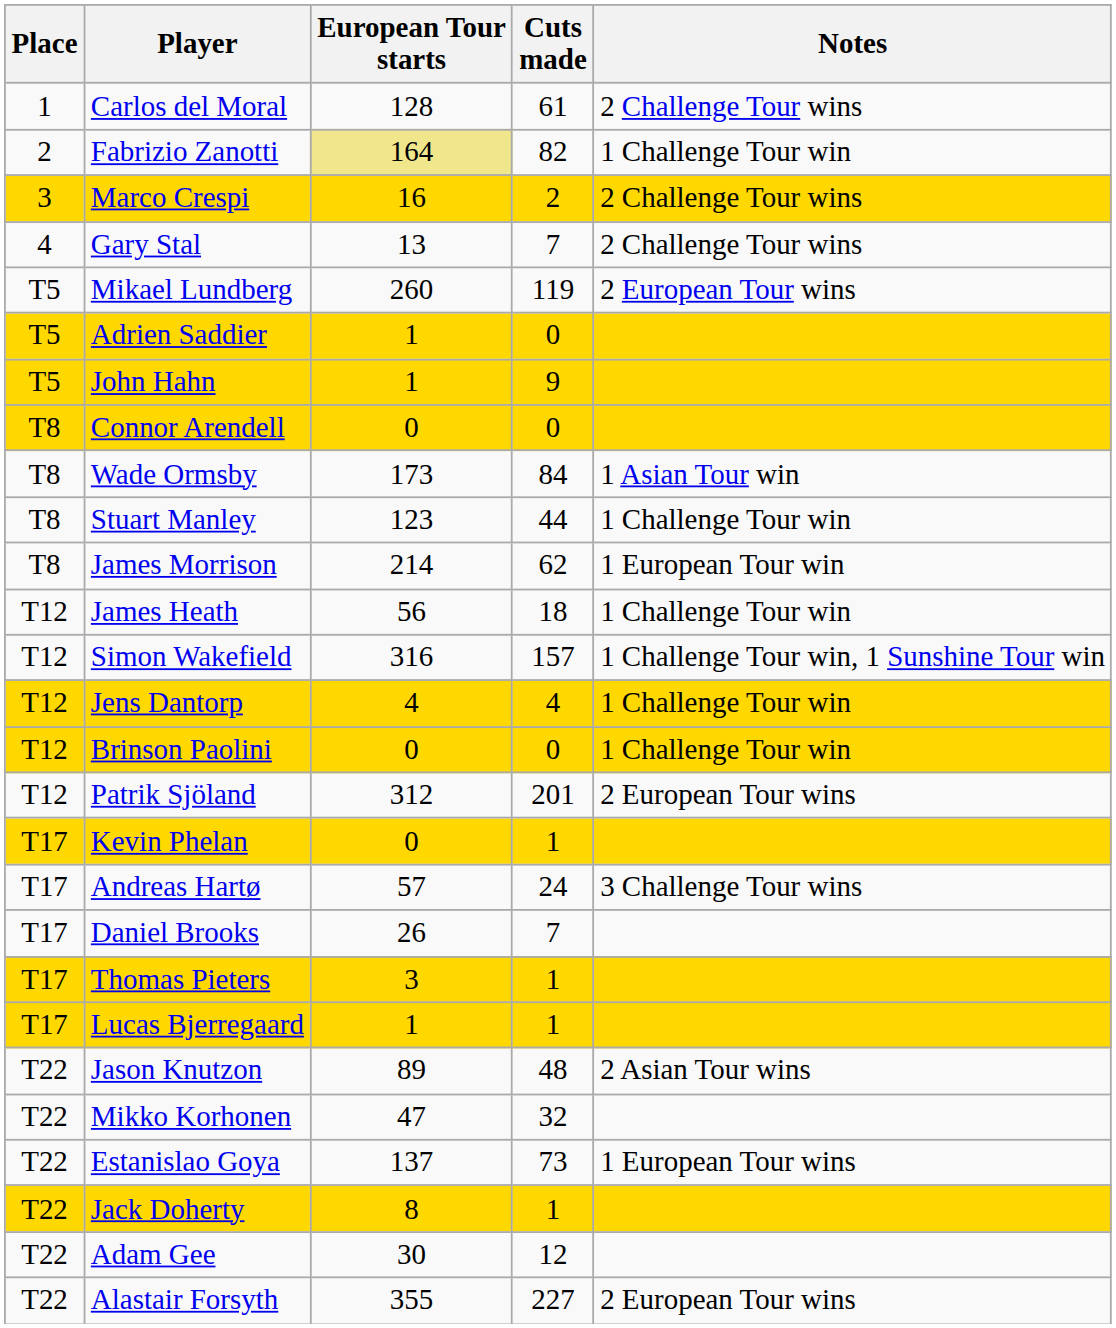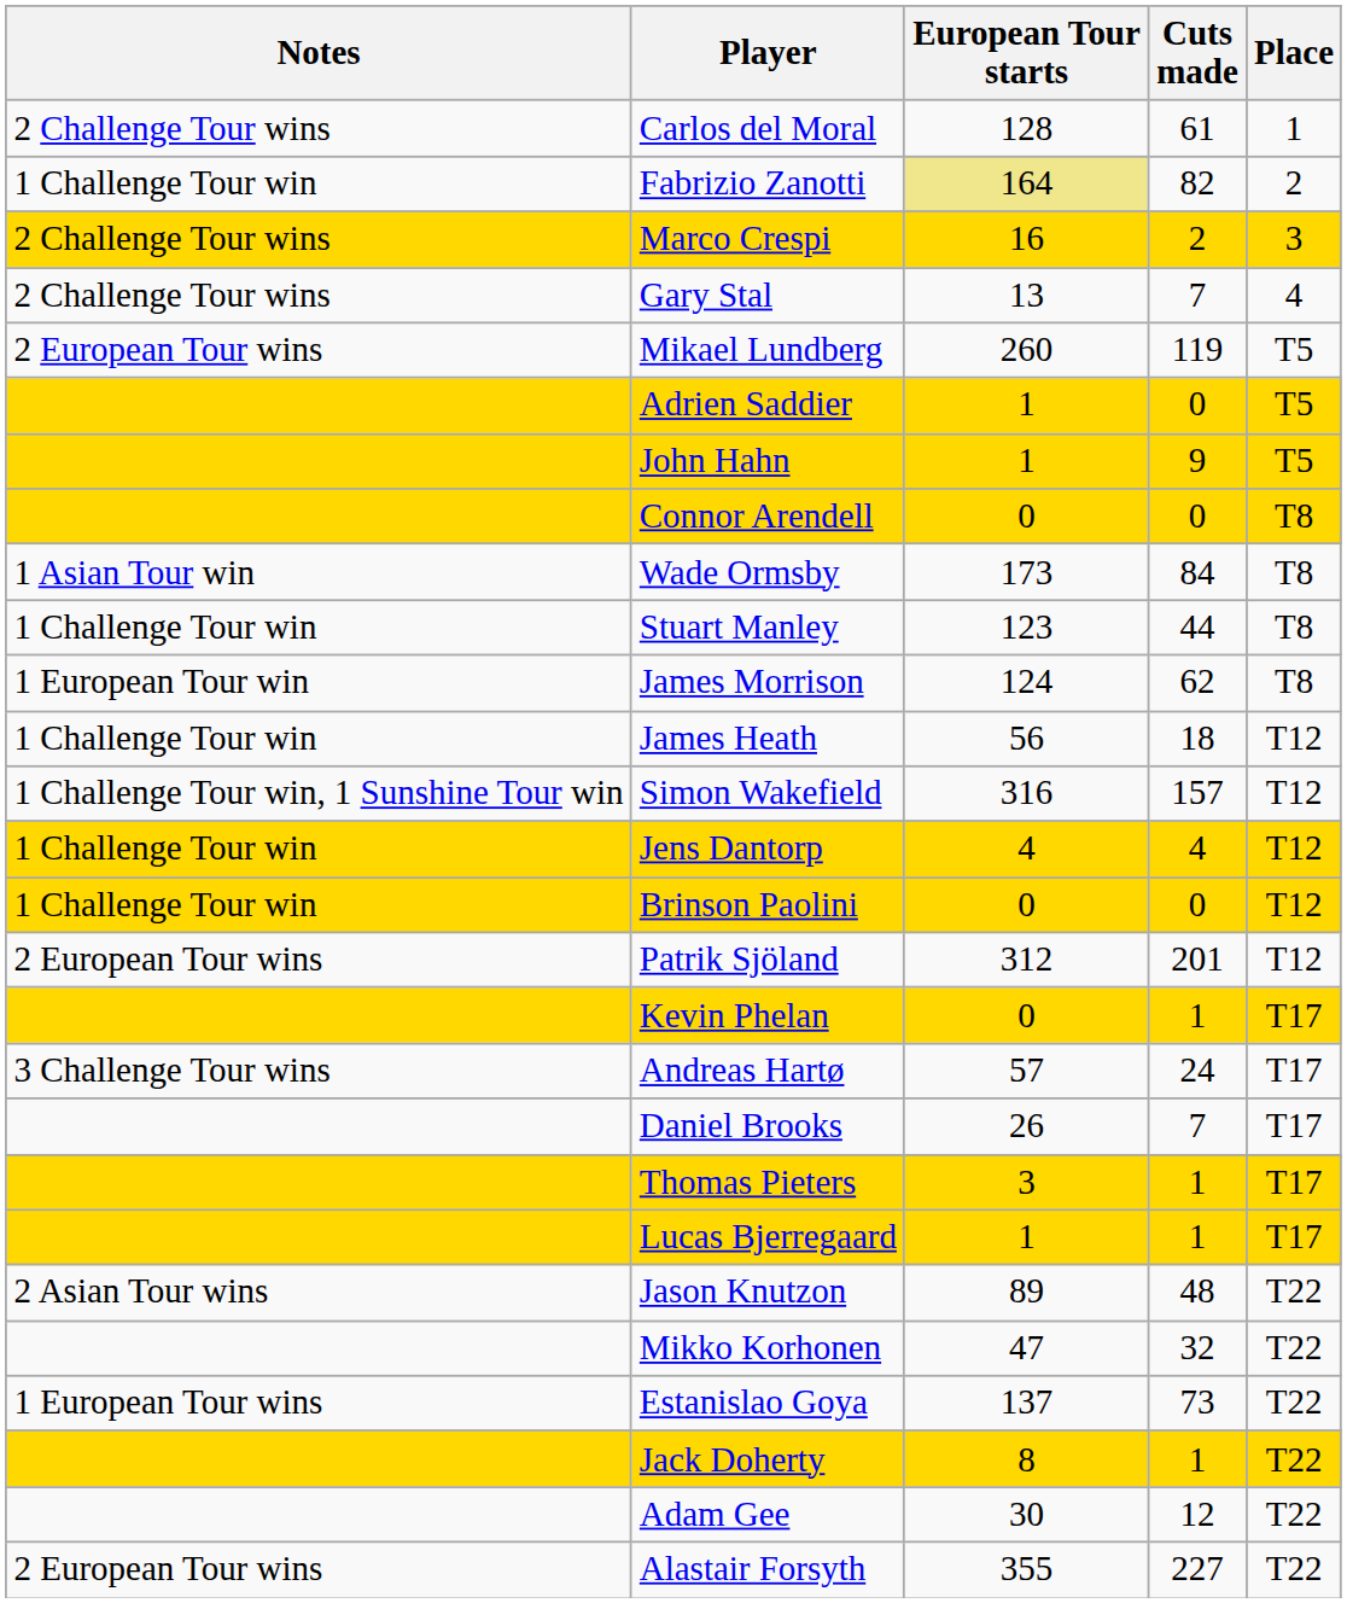columns swapped: Place <-> Notes
James Morrison | European Tour starts: 214 -> 124
